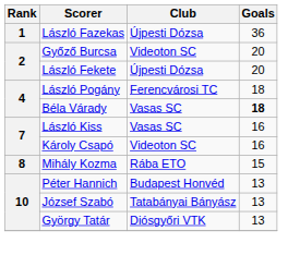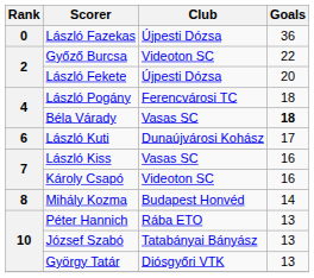László Fazekas | Rank: 1 -> 0
Győző Burcsa | Goals: 20 -> 22
+ row: 6 | László Kuti | Dunaújvárosi Kohász | 17
Mihály Kozma | Club: Rába ETO -> Budapest Honvéd
Mihály Kozma | Goals: 15 -> 14
Péter Hannich | Club: Budapest Honvéd -> Rába ETO
